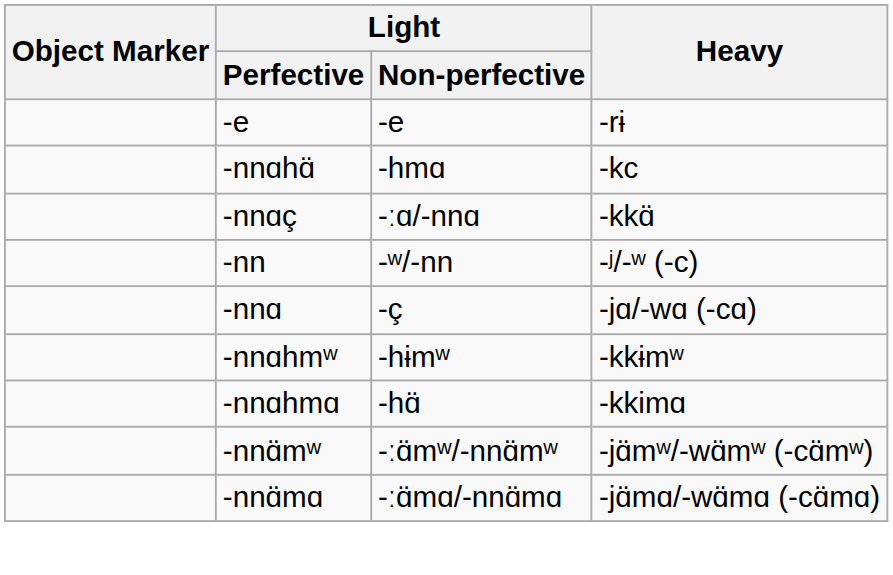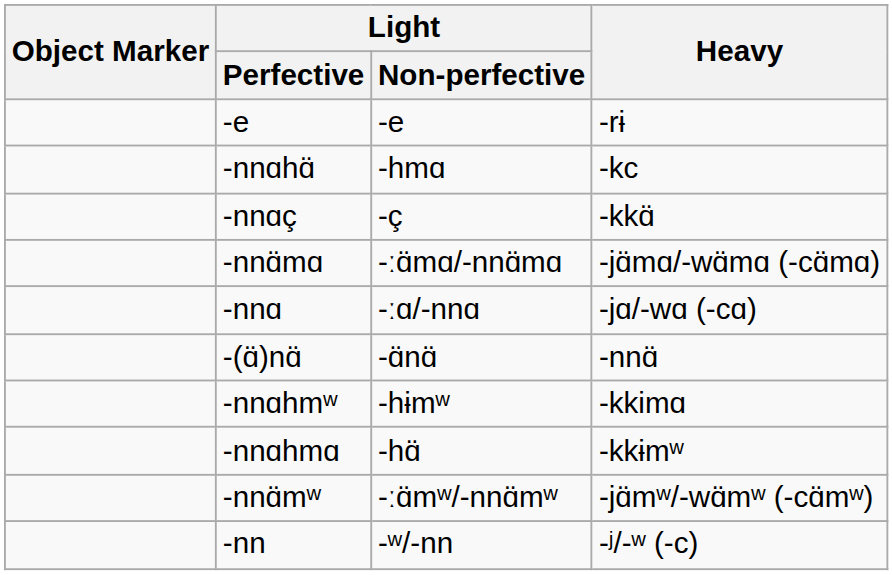-nnɑç | Light / Non-perfective: -ːɑ/-nnɑ -> -ç
rows swapped: -nn <-> -nnɑ̈mɑ
-nnɑ | Light / Non-perfective: -ç -> -ːɑ/-nnɑ
+ row: -(ɑ̈)nɑ̈ | -ɑ̈nɑ̈ | -nnɑ̈
-nnɑhmʷ | Heavy: -kkɨmʷ -> -kkimɑ
-nnɑhmɑ | Heavy: -kkimɑ -> -kkɨmʷ
